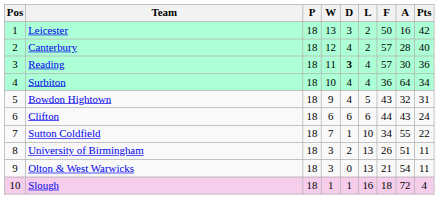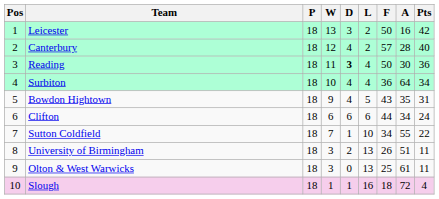Reading | F: 57 -> 50
Bowdon Hightown | A: 32 -> 35
Clifton | A: 43 -> 34
Olton & West Warwicks | F: 21 -> 25
Olton & West Warwicks | A: 54 -> 61
